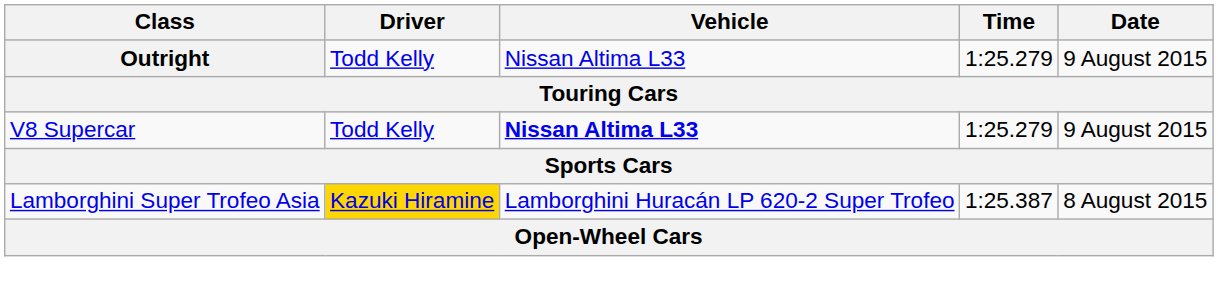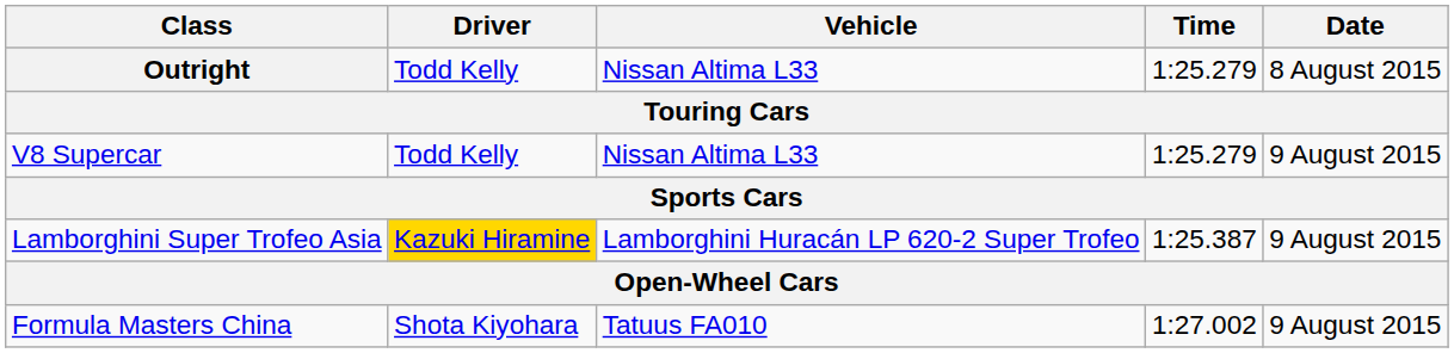Outright | Date: 9 August 2015 -> 8 August 2015
V8 Supercar | Vehicle: bold -> normal
Lamborghini Super Trofeo Asia | Date: 8 August 2015 -> 9 August 2015
+ row: Formula Masters China | Shota Kiyohara | Tatuus FA010 | 1:27.002 | 9 August 2015
